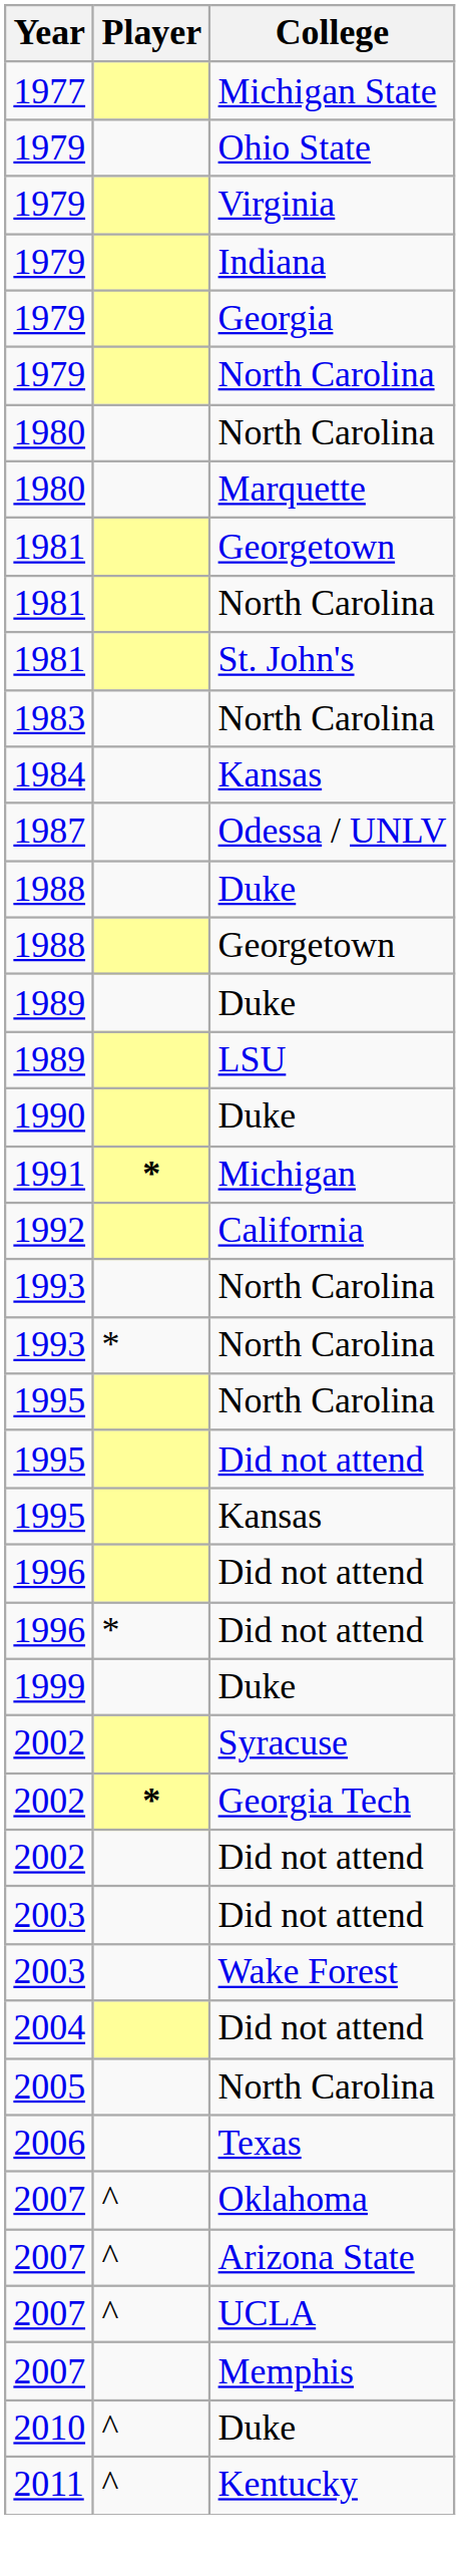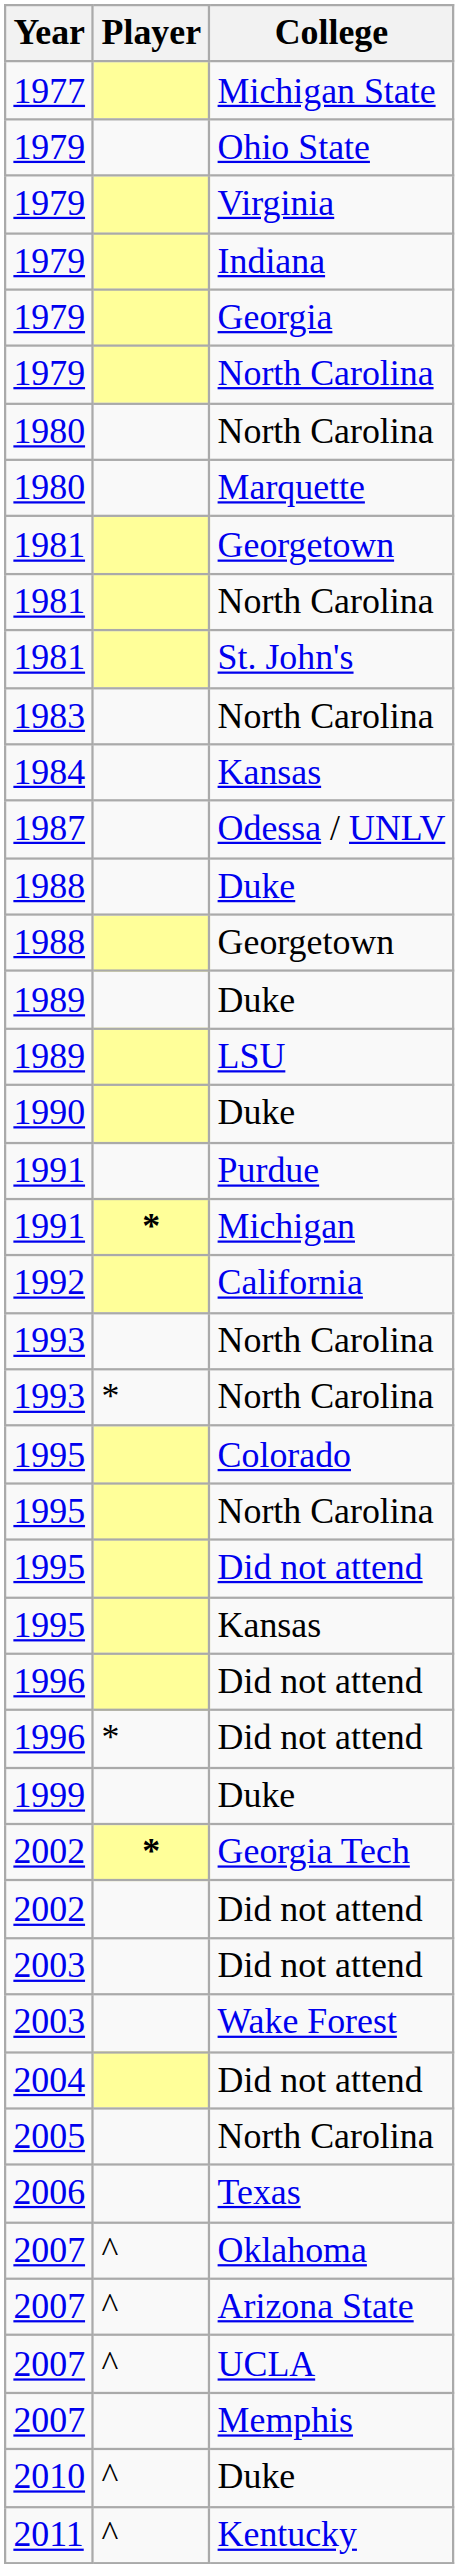+ row: 1991 | Purdue
+ row: 1995 | Colorado
- row: 2002 | Syracuse
